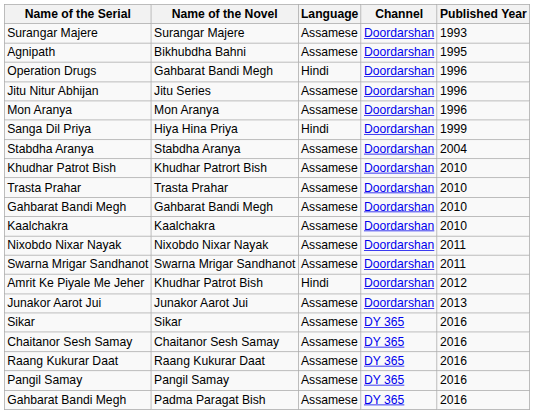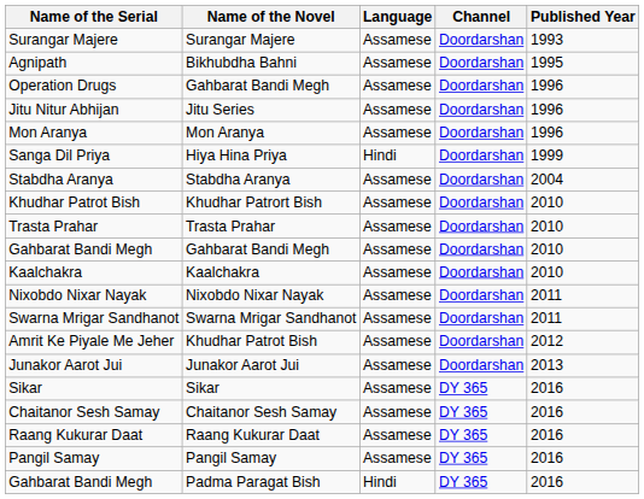Operation Drugs | Language: Hindi -> Assamese
Amrit Ke Piyale Me Jeher | Language: Hindi -> Assamese
Gahbarat Bandi Megh / DY 365 | Language: Assamese -> Hindi
